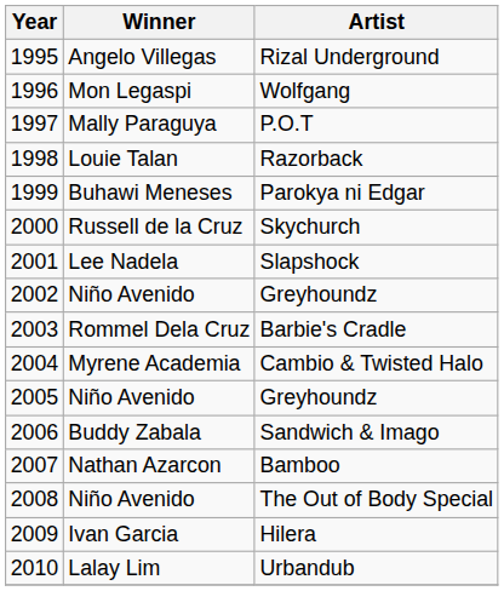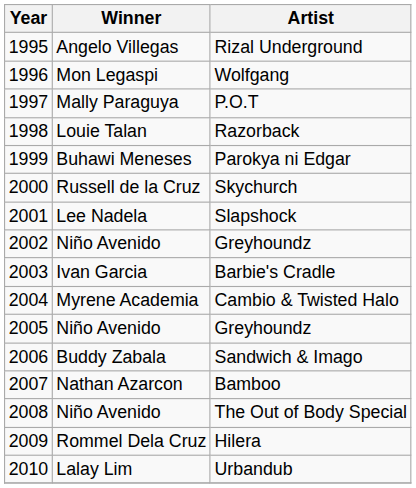Barbie's Cradle | Winner: Rommel Dela Cruz -> Ivan Garcia
Hilera | Winner: Ivan Garcia -> Rommel Dela Cruz
